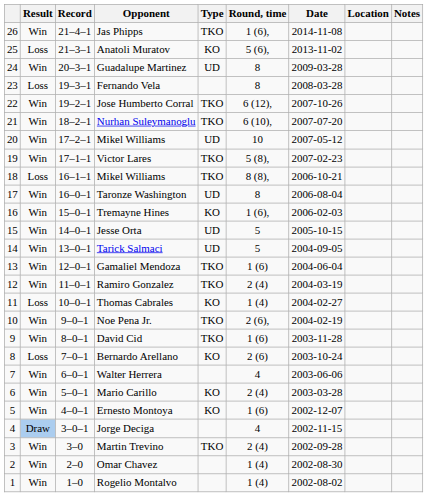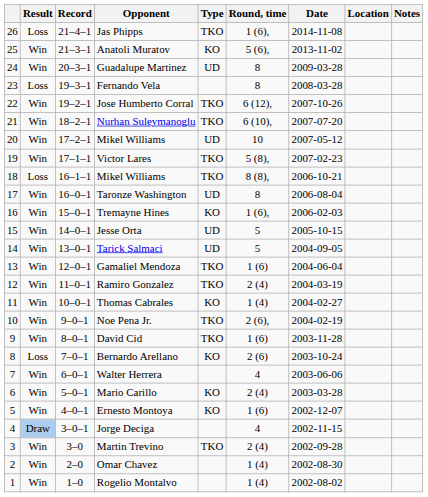Jas Phipps | Result: Win -> Loss
Anatoli Muratov | Result: Loss -> Win
Thomas Cabrales | Result: Loss -> Win
